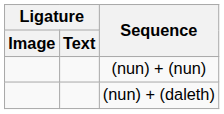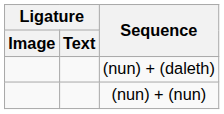rows swapped: (nun) + (nun) <-> (nun) + (daleth)
